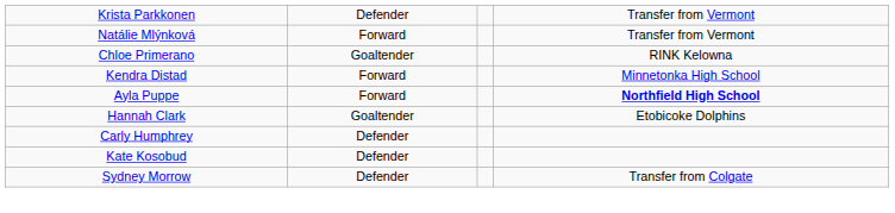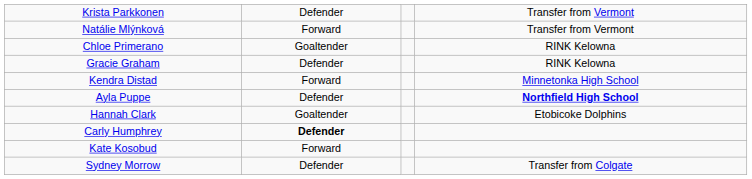+ row: Gracie Graham | Defender | RINK Kelowna
Ayla Puppe | column 2: Forward -> Defender
Carly Humphrey | column 2: normal -> bold
Kate Kosobud | column 2: Defender -> Forward
